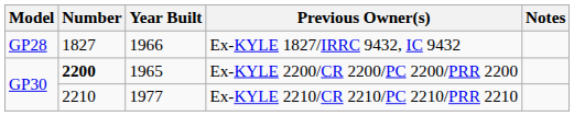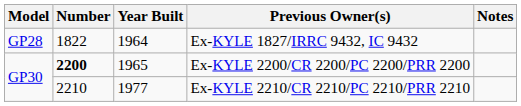Ex-KYLE 1827/IRRC 9432, IC 9432 | Number: 1827 -> 1822
Ex-KYLE 1827/IRRC 9432, IC 9432 | Year Built: 1966 -> 1964
